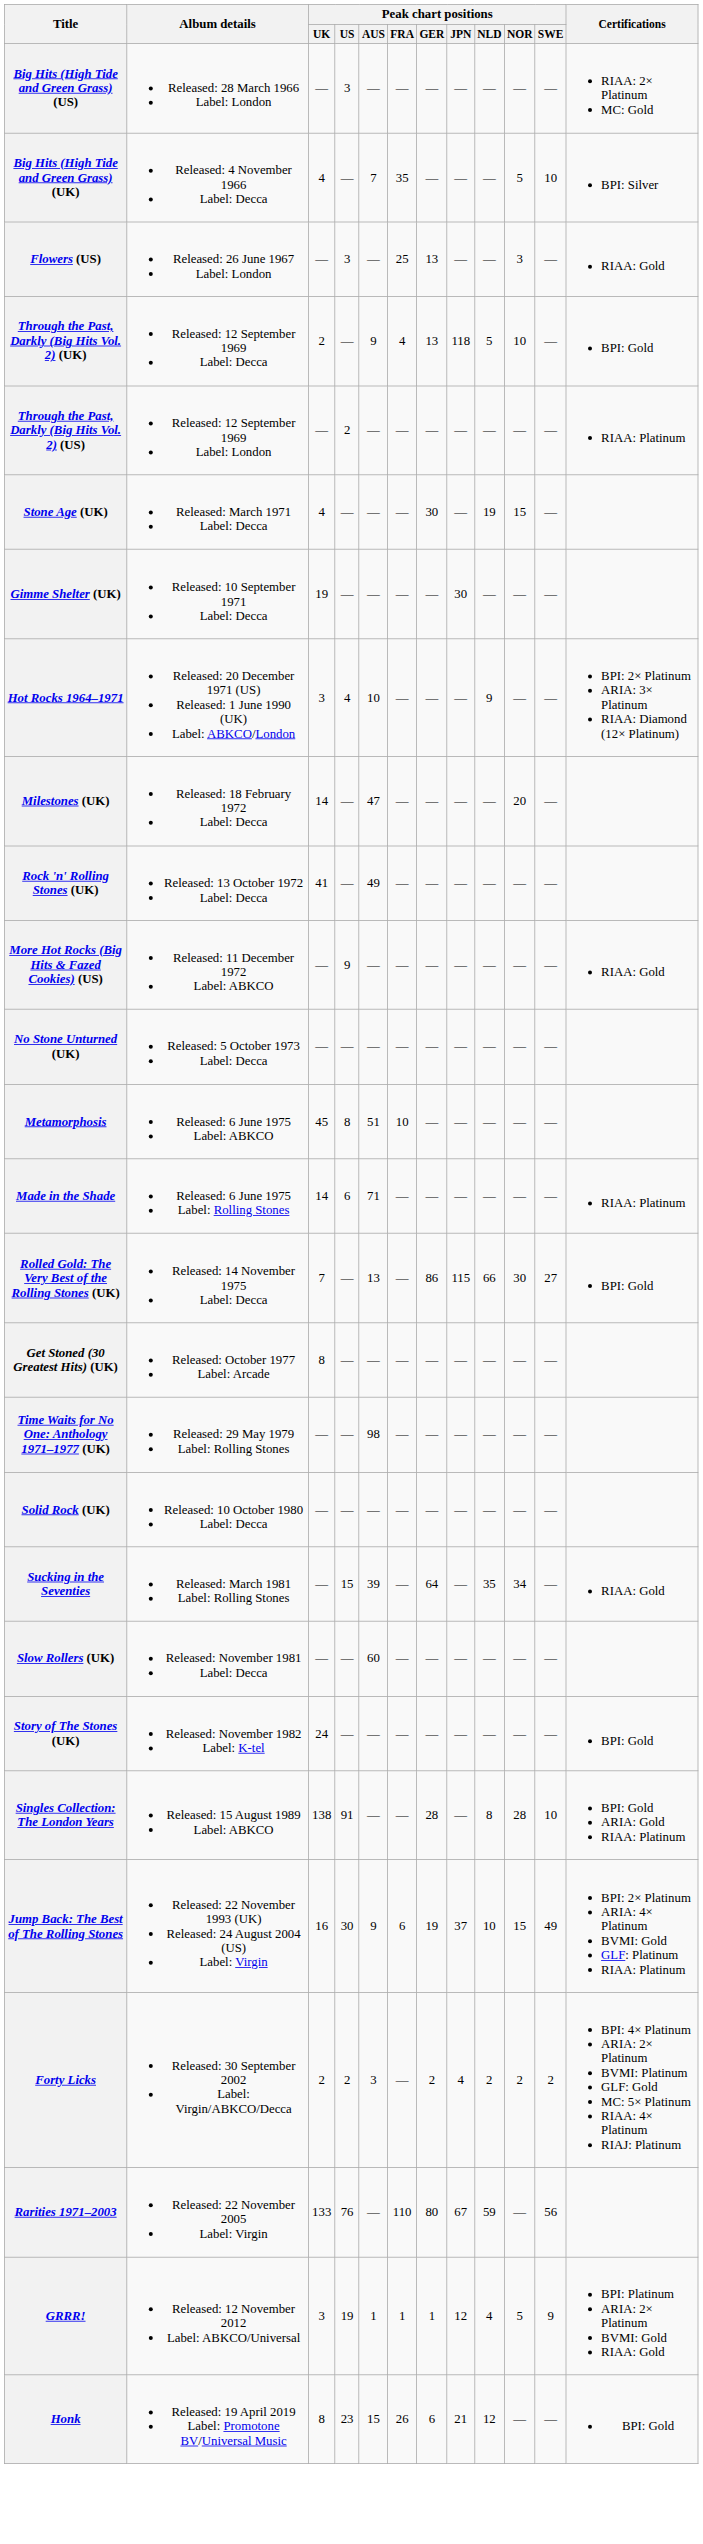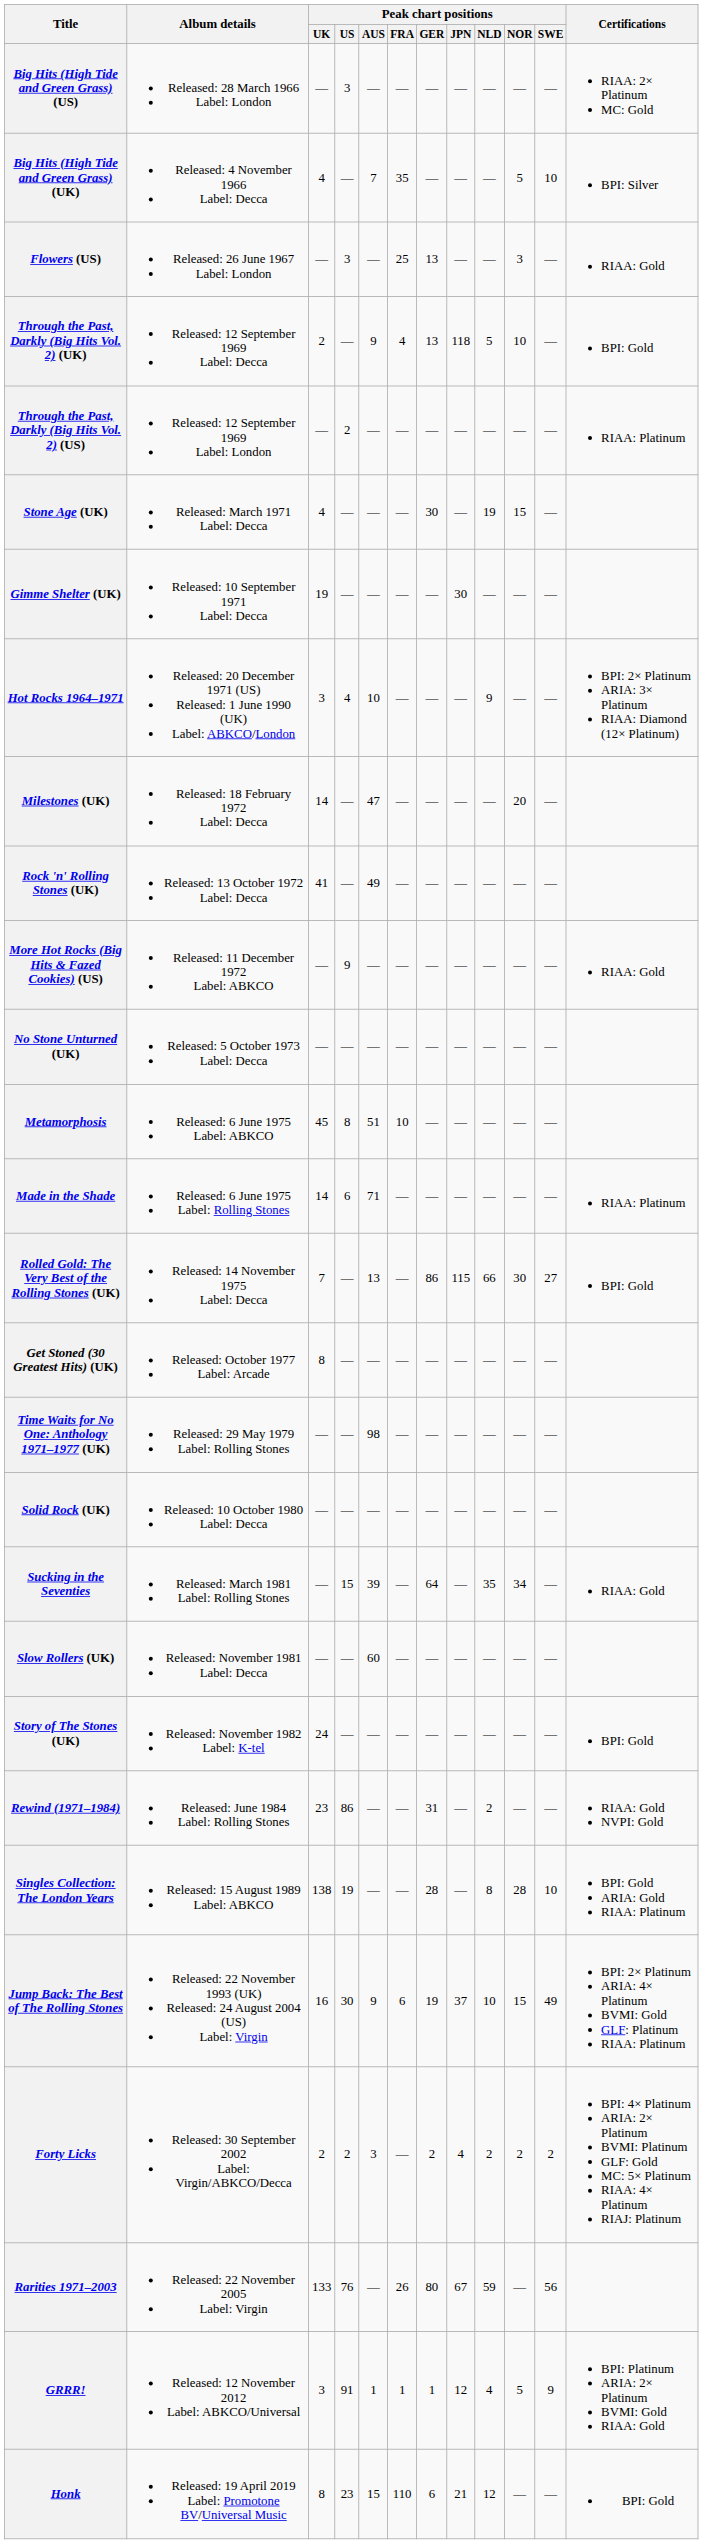+ row: Rewind (1971–1984) | Released: June 1984 Label: Rolling Stones | 23 | 86 | — | — | 31 | — | 2 | — | — | RIAA: Gold NVPI: Gold
Singles Collection: The London Years | Peak chart positions / US: 91 -> 19
Rarities 1971–2003 | Peak chart positions / FRA: 110 -> 26
GRRR! | Peak chart positions / US: 19 -> 91
Honk | Peak chart positions / FRA: 26 -> 110
